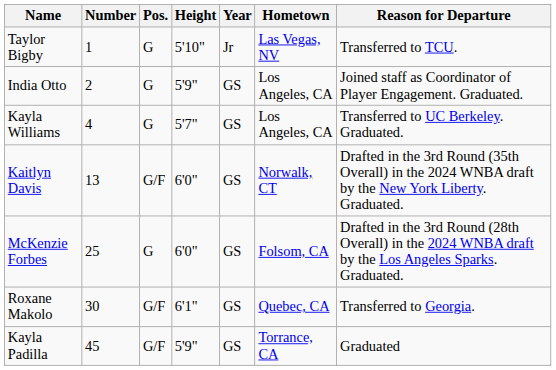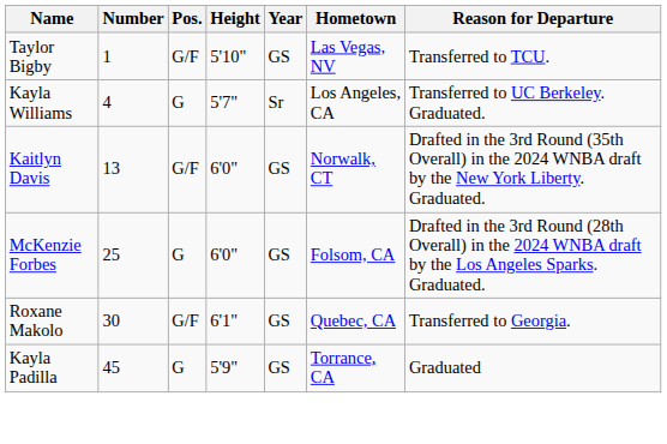Taylor Bigby | Pos.: G -> G/F
Taylor Bigby | Year: Jr -> GS
- row: India Otto | 2 | G | 5'9" | GS | Los Angeles, CA | Joined staff as Coordinator of Player Engagement. Graduated.
Kayla Williams | Year: GS -> Sr
Kayla Padilla | Pos.: G/F -> G
